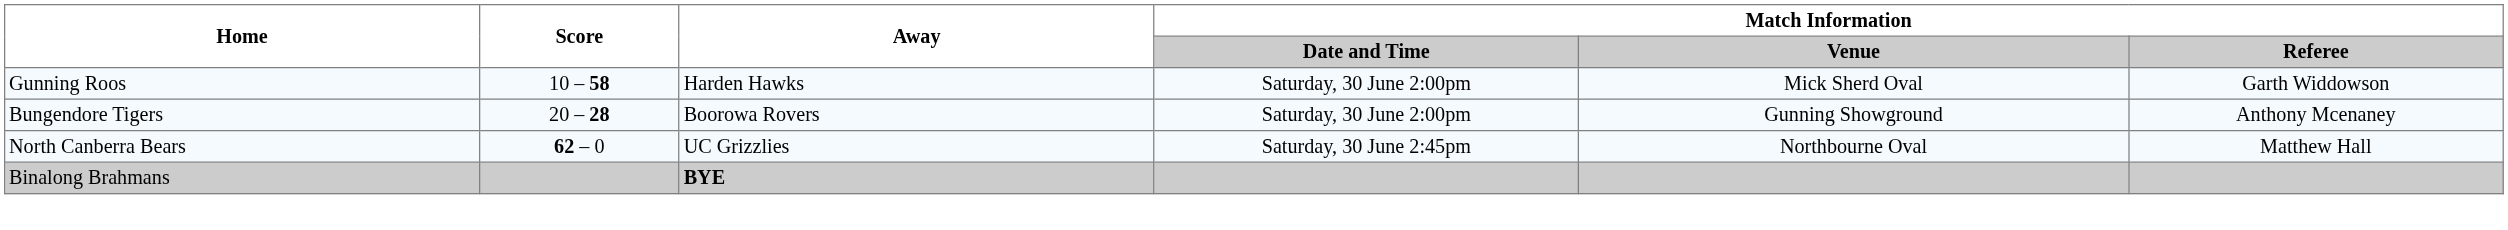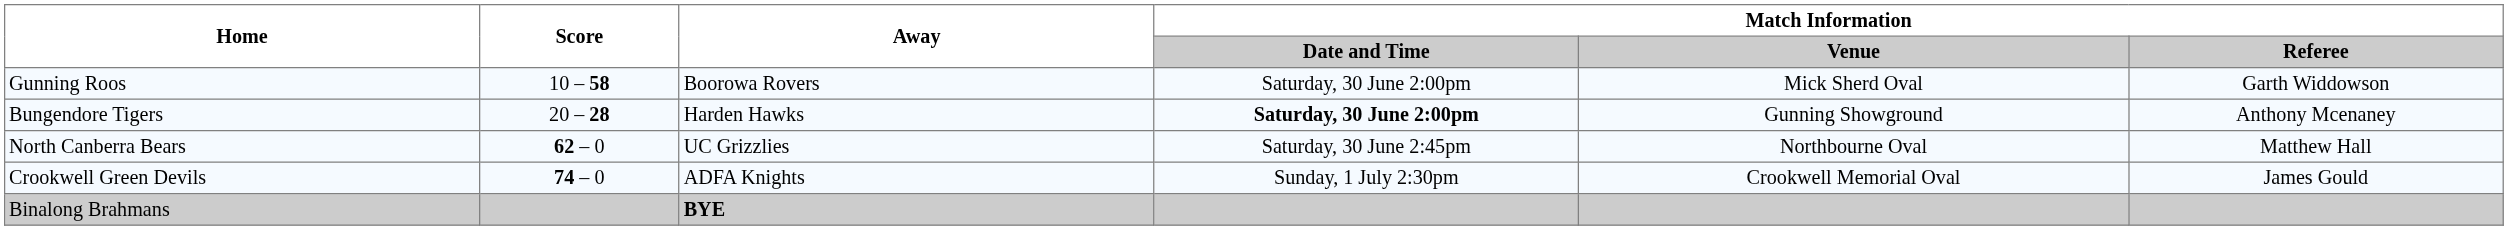Gunning Roos | Away: Harden Hawks -> Boorowa Rovers
Bungendore Tigers | Away: Boorowa Rovers -> Harden Hawks
Bungendore Tigers | Match Information / Date and Time: normal -> bold
+ row: Crookwell Green Devils | 74 – 0 | ADFA Knights | Sunday, 1 July 2:30pm | Crookwell Memorial Oval | James Gould
